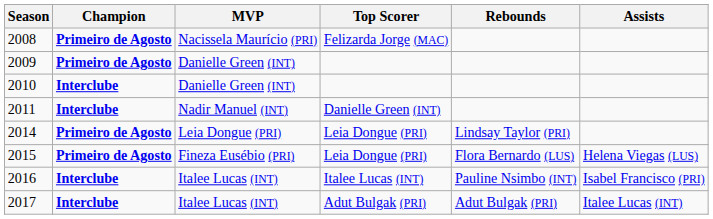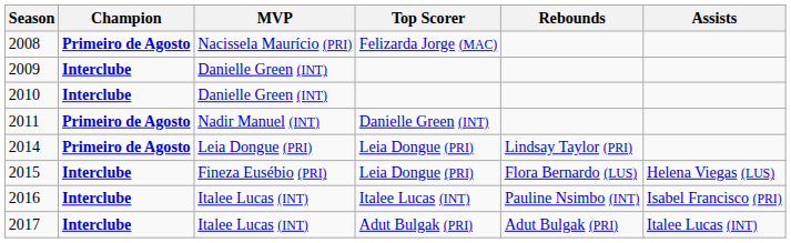2009 | Champion: Primeiro de Agosto -> Interclube
2011 | Champion: Interclube -> Primeiro de Agosto
2015 | Champion: Primeiro de Agosto -> Interclube
